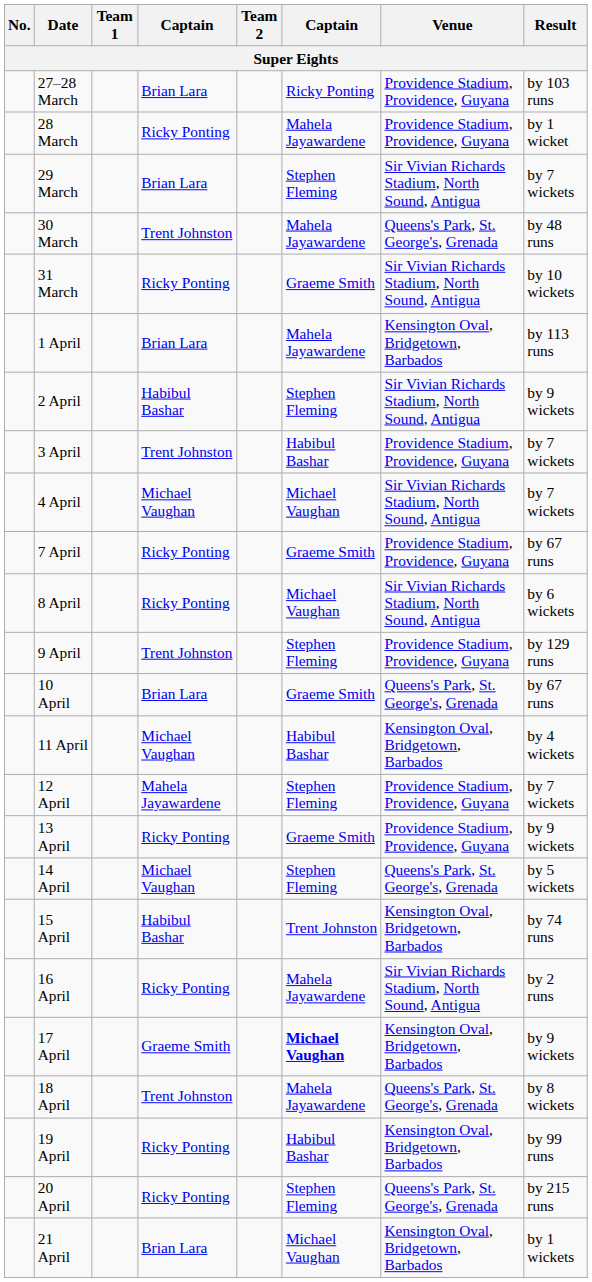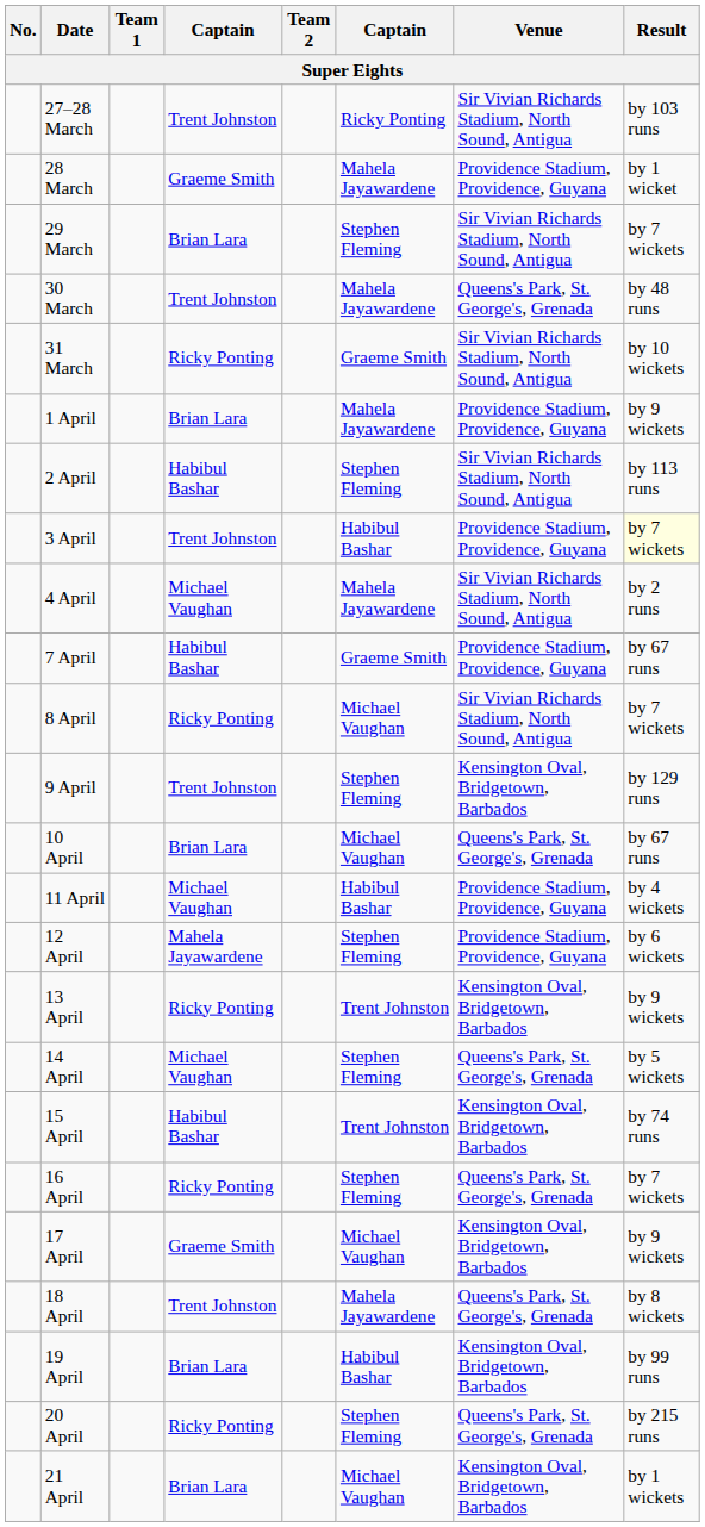27–28 March | column 4: Brian Lara -> Trent Johnston
27–28 March | Venue: Providence Stadium, Providence, Guyana -> Sir Vivian Richards Stadium, North Sound, Antigua
28 March | column 4: Ricky Ponting -> Graeme Smith
1 April | Venue: Kensington Oval, Bridgetown, Barbados -> Providence Stadium, Providence, Guyana
1 April | Result: by 113 runs -> by 9 wickets
2 April | Result: by 9 wickets -> by 113 runs
3 April | Result: no background -> lightyellow background
4 April | column 6: Michael Vaughan -> Mahela Jayawardene
4 April | Result: by 7 wickets -> by 2 runs
7 April | column 4: Ricky Ponting -> Habibul Bashar
8 April | Result: by 6 wickets -> by 7 wickets
9 April | Venue: Providence Stadium, Providence, Guyana -> Kensington Oval, Bridgetown, Barbados
10 April | column 6: Graeme Smith -> Michael Vaughan
11 April | Venue: Kensington Oval, Bridgetown, Barbados -> Providence Stadium, Providence, Guyana
12 April | Result: by 7 wickets -> by 6 wickets
13 April | column 6: Graeme Smith -> Trent Johnston
13 April | Venue: Providence Stadium, Providence, Guyana -> Kensington Oval, Bridgetown, Barbados
16 April | column 6: Mahela Jayawardene -> Stephen Fleming
16 April | Venue: Sir Vivian Richards Stadium, North Sound, Antigua -> Queens's Park, St. George's, Grenada
16 April | Result: by 2 runs -> by 7 wickets
17 April | column 6: bold -> normal
19 April | column 4: Ricky Ponting -> Brian Lara
